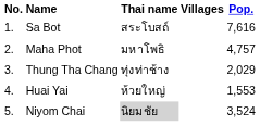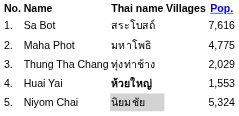Maha Phot | Pop.: 4,757 -> 4,775
Huai Yai | Thai name: normal -> bold
Niyom Chai | Pop.: 3,524 -> 5,324
